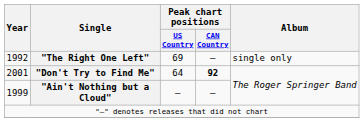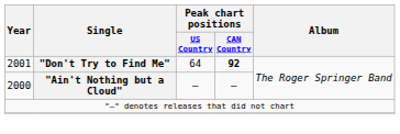- row: 1992 | "The Right One Left" | 69 | — | single only
"Ain't Nothing but a Cloud" | Year: 1999 -> 2000
